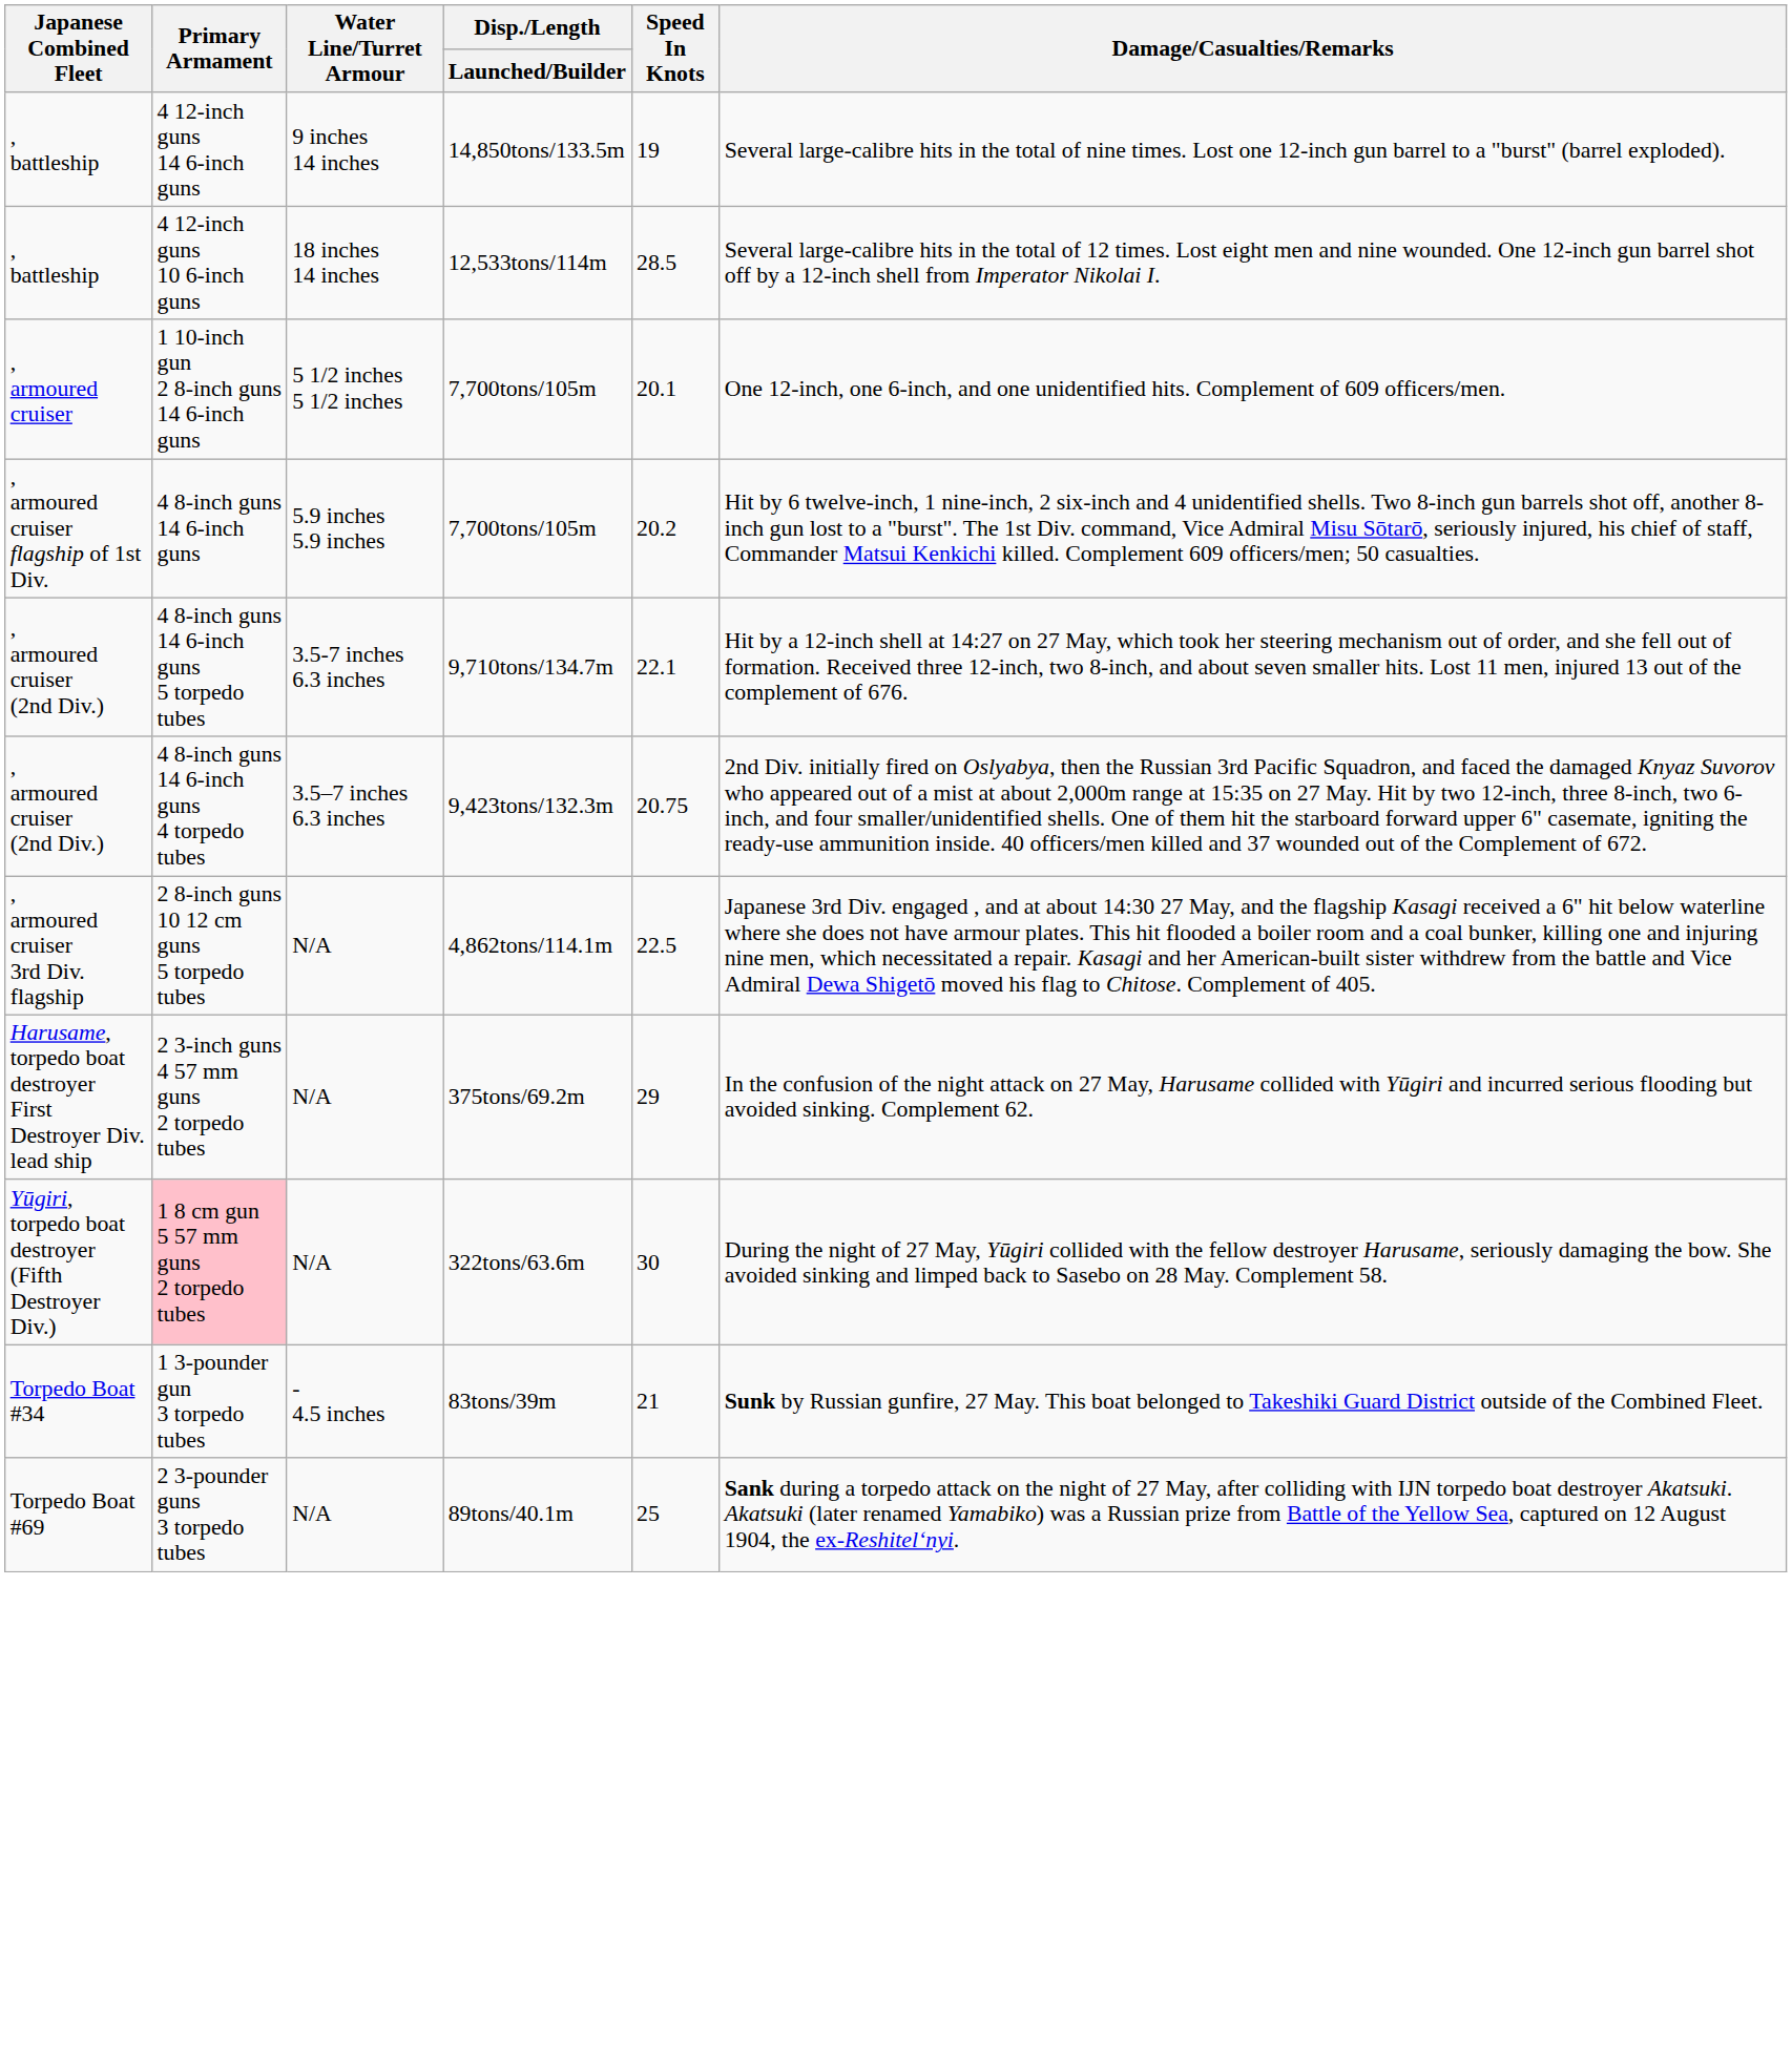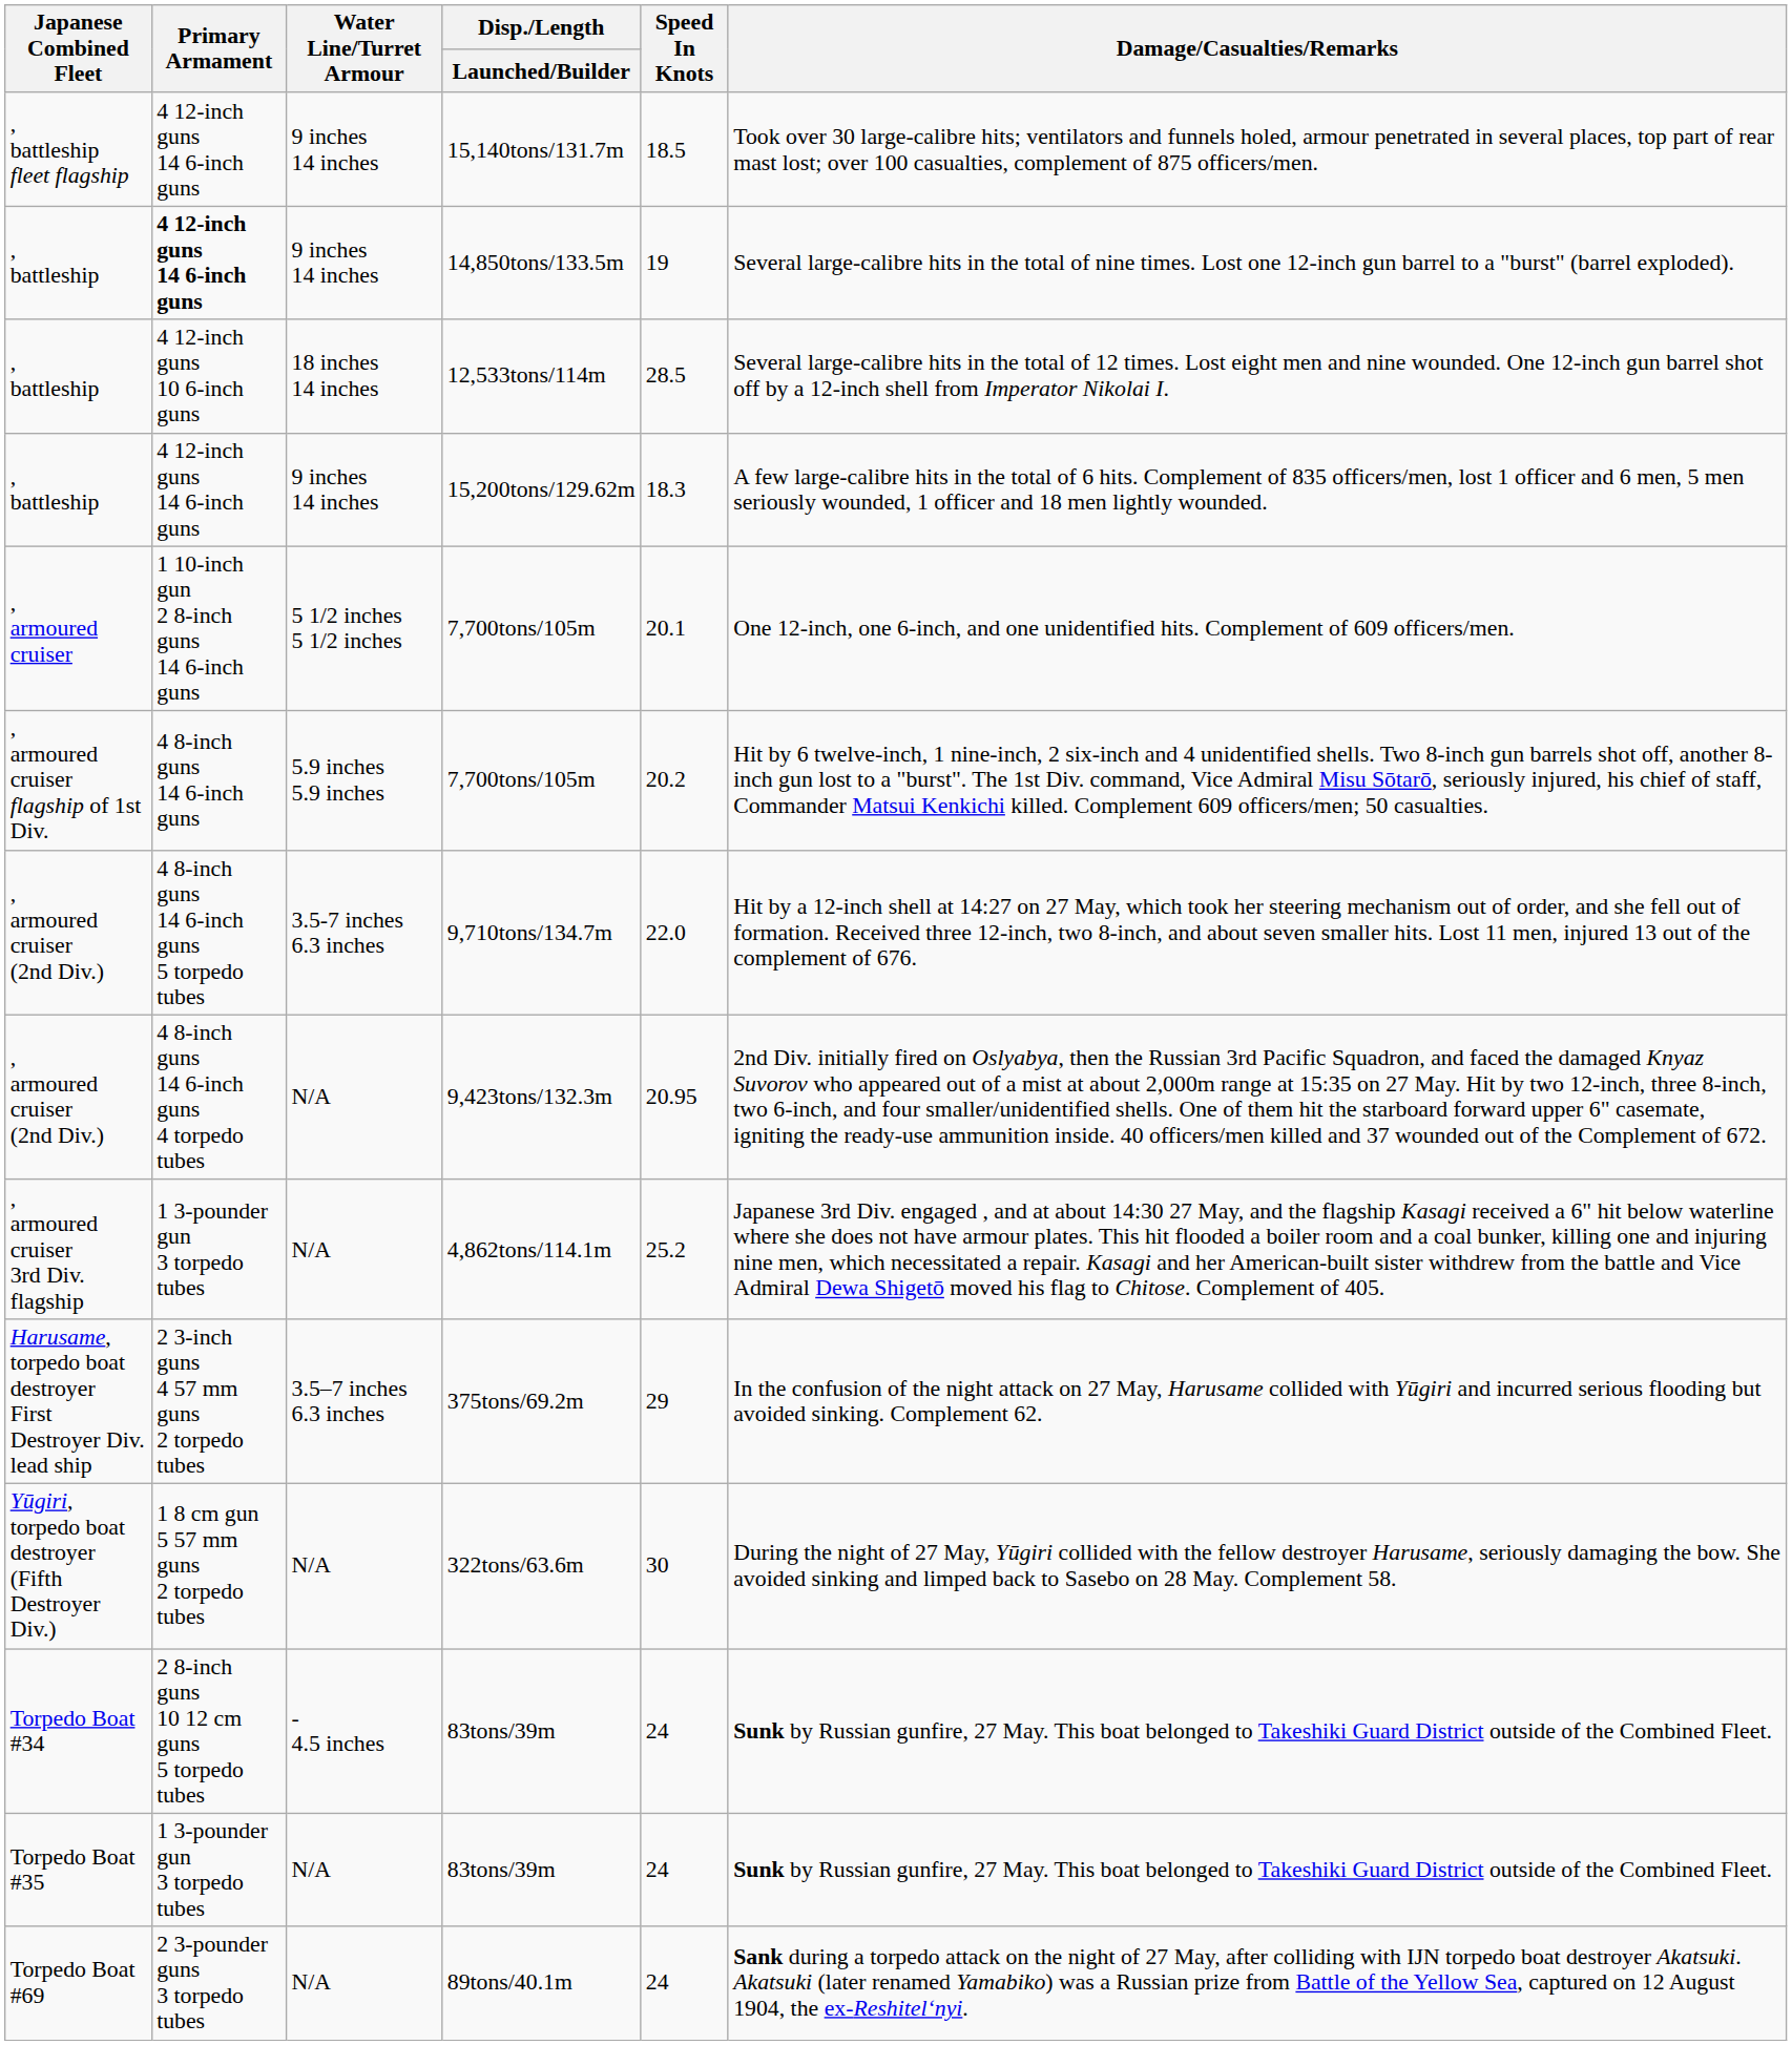+ row: , battleship fleet flagship | 4 12-inch guns 14 6-inch guns | 9 inches 14 inches | 15,140tons/131.7m | 18.5 | Took over 30 large-calibre hits; ventilators and funnels holed, armour penetrated in several places, top part of rear mast lost; over 100 casualties, complement of 875 officers/men.
14,850tons/133.5m | Primary Armament: normal -> bold
+ row: , battleship | 4 12-inch guns 14 6-inch guns | 9 inches 14 inches | 15,200tons/129.62m | 18.3 | A few large-calibre hits in the total of 6 hits. Complement of 835 officers/men, lost 1 officer and 6 men, 5 men seriously wounded, 1 officer and 18 men lightly wounded.
9,710tons/134.7m | Speed In Knots: 22.1 -> 22.0
9,423tons/132.3m | Water Line/Turret Armour: 3.5–7 inches 6.3 inches -> N/A
9,423tons/132.3m | Speed In Knots: 20.75 -> 20.95
4,862tons/114.1m | Primary Armament: 2 8-inch guns 10 12 cm guns 5 torpedo tubes -> 1 3-pounder gun 3 torpedo tubes
4,862tons/114.1m | Speed In Knots: 22.5 -> 25.2
375tons/69.2m | Water Line/Turret Armour: N/A -> 3.5–7 inches 6.3 inches
322tons/63.6m | Primary Armament: pink background -> no background
Torpedo Boat #34 / 83tons/39m | Primary Armament: 1 3-pounder gun 3 torpedo tubes -> 2 8-inch guns 10 12 cm guns 5 torpedo tubes
Torpedo Boat #34 / 83tons/39m | Speed In Knots: 21 -> 24
+ row: Torpedo Boat #35 | 1 3-pounder gun 3 torpedo tubes | N/A | 83tons/39m | 24 | Sunk by Russian gunfire, 27 May. This boat belonged to Takeshiki Guard District outside of the Combined Fleet.
89tons/40.1m | Speed In Knots: 25 -> 24
